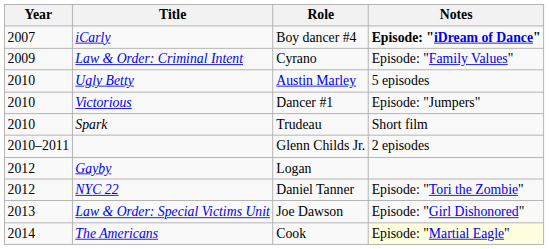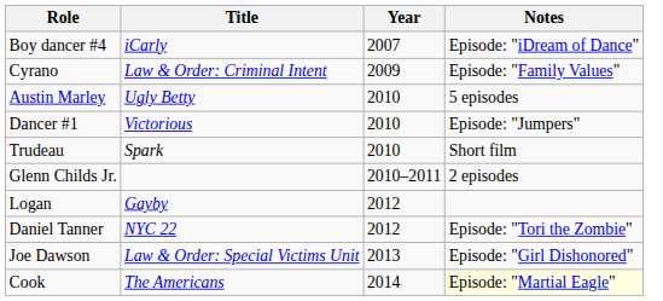columns swapped: Year <-> Role
iCarly | Notes: bold -> normal
